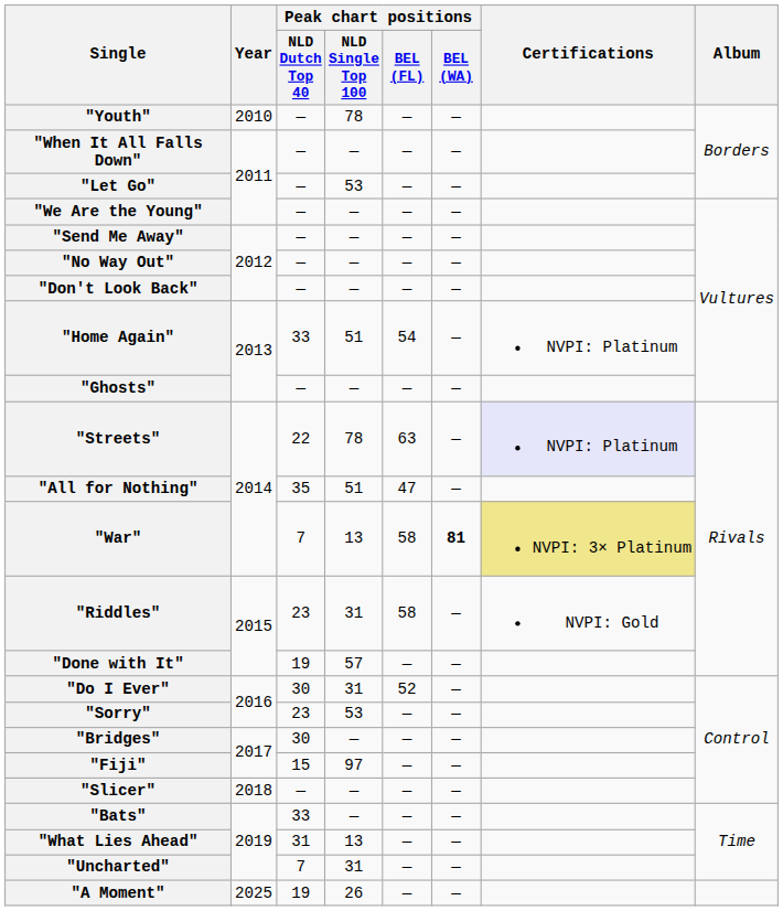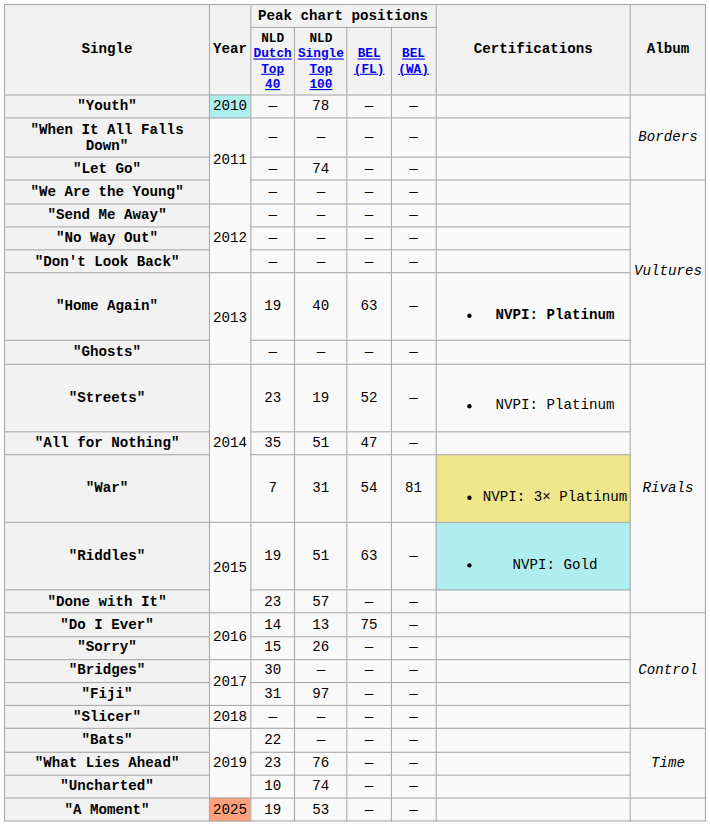"Youth" | Year: no background -> paleturquoise background
"Let Go" | Peak chart positions / NLD Single Top 100: 53 -> 74
"Home Again" | Peak chart positions / NLD Dutch Top 40: 33 -> 19
"Home Again" | Peak chart positions / NLD Single Top 100: 51 -> 40
"Home Again" | Peak chart positions / BEL (FL): 54 -> 63
"Home Again" | Certifications: normal -> bold
"Streets" | Peak chart positions / NLD Dutch Top 40: 22 -> 23
"Streets" | Peak chart positions / NLD Single Top 100: 78 -> 19
"Streets" | Peak chart positions / BEL (FL): 63 -> 52
"Streets" | Certifications: lavender background -> no background
"War" | Peak chart positions / NLD Single Top 100: 13 -> 31
"War" | Peak chart positions / BEL (FL): 58 -> 54
"War" | Peak chart positions / BEL (WA): bold -> normal
"Riddles" | Peak chart positions / NLD Dutch Top 40: 23 -> 19
"Riddles" | Peak chart positions / NLD Single Top 100: 31 -> 51
"Riddles" | Peak chart positions / BEL (FL): 58 -> 63
"Riddles" | Certifications: no background -> paleturquoise background
"Done with It" | Peak chart positions / NLD Dutch Top 40: 19 -> 23
"Do I Ever" | Peak chart positions / NLD Dutch Top 40: 30 -> 14
"Do I Ever" | Peak chart positions / NLD Single Top 100: 31 -> 13
"Do I Ever" | Peak chart positions / BEL (FL): 52 -> 75
"Sorry" | Peak chart positions / NLD Dutch Top 40: 23 -> 15
"Sorry" | Peak chart positions / NLD Single Top 100: 53 -> 26
"Fiji" | Peak chart positions / NLD Dutch Top 40: 15 -> 31
"Bats" | Peak chart positions / NLD Dutch Top 40: 33 -> 22
"What Lies Ahead" | Peak chart positions / NLD Dutch Top 40: 31 -> 23
"What Lies Ahead" | Peak chart positions / NLD Single Top 100: 13 -> 76
"Uncharted" | Peak chart positions / NLD Dutch Top 40: 7 -> 10
"Uncharted" | Peak chart positions / NLD Single Top 100: 31 -> 74
"A Moment" | Year: no background -> lightsalmon background
"A Moment" | Peak chart positions / NLD Single Top 100: 26 -> 53
